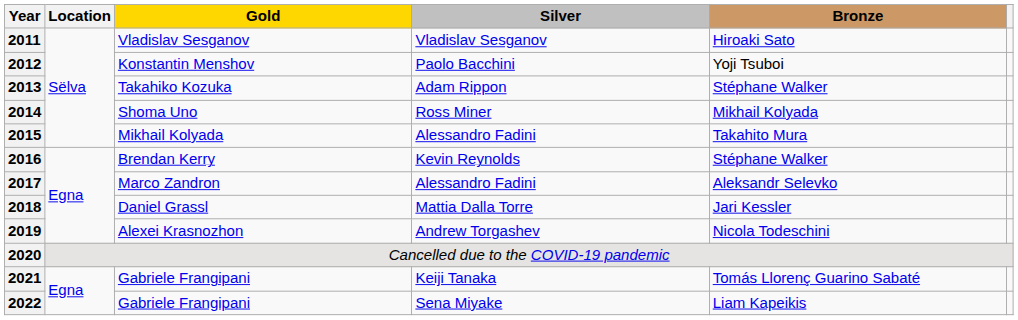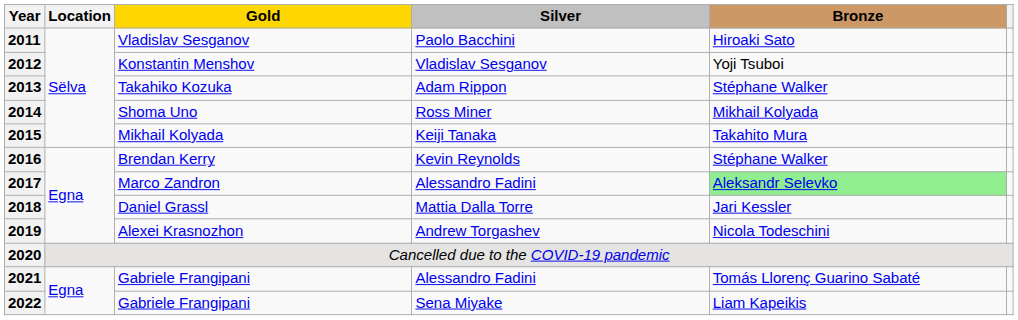2011 | Silver: Vladislav Sesganov -> Paolo Bacchini
2012 | Silver: Paolo Bacchini -> Vladislav Sesganov
2015 | Silver: Alessandro Fadini -> Keiji Tanaka
2017 | Bronze: no background -> lightgreen background
2021 | Silver: Keiji Tanaka -> Alessandro Fadini
